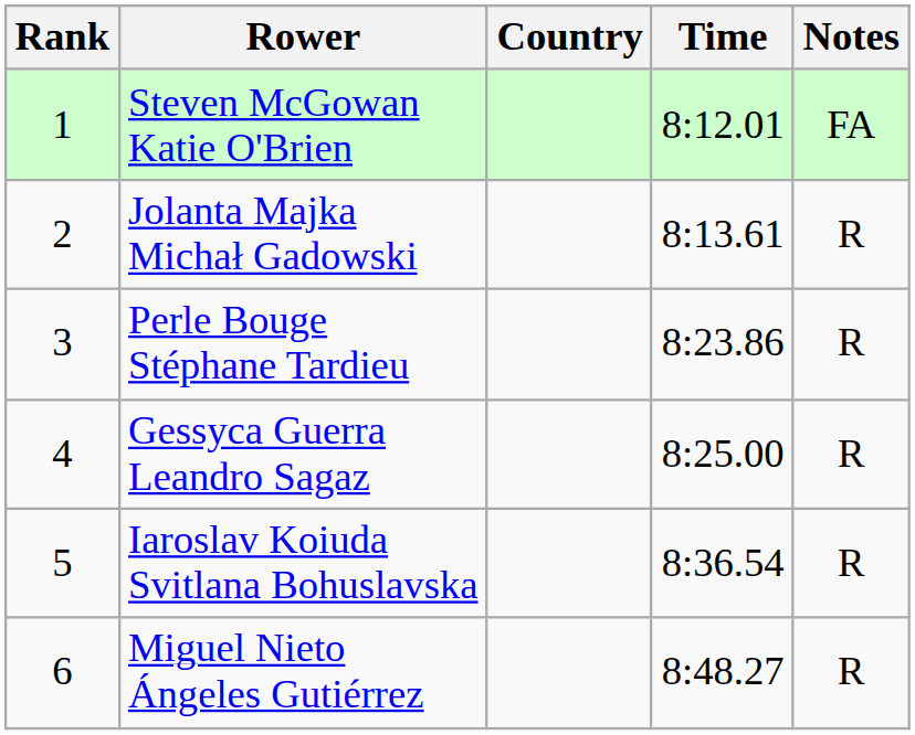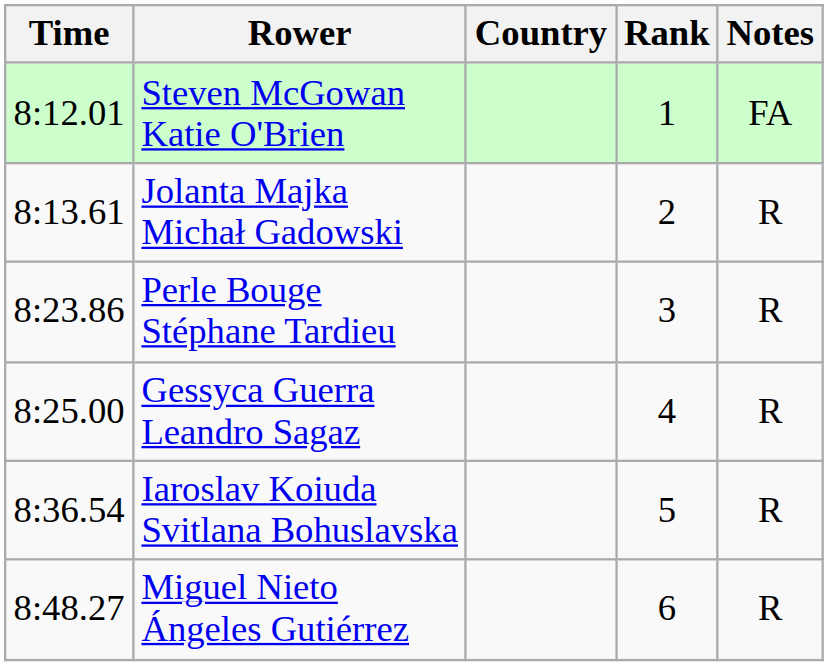columns swapped: Rank <-> Time
